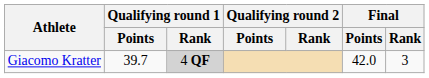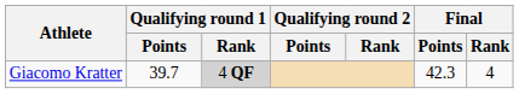Giacomo Kratter | Final / Points: 42.0 -> 42.3
Giacomo Kratter | Final / Rank: 3 -> 4
